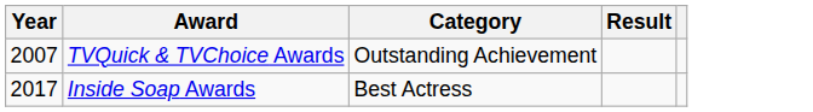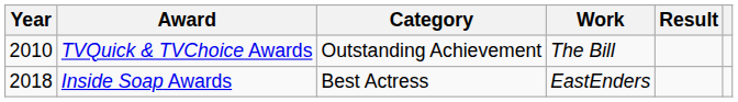+ column: Work | The Bill | EastEnders
TVQuick & TVChoice Awards | Year: 2007 -> 2010
Inside Soap Awards | Year: 2017 -> 2018
